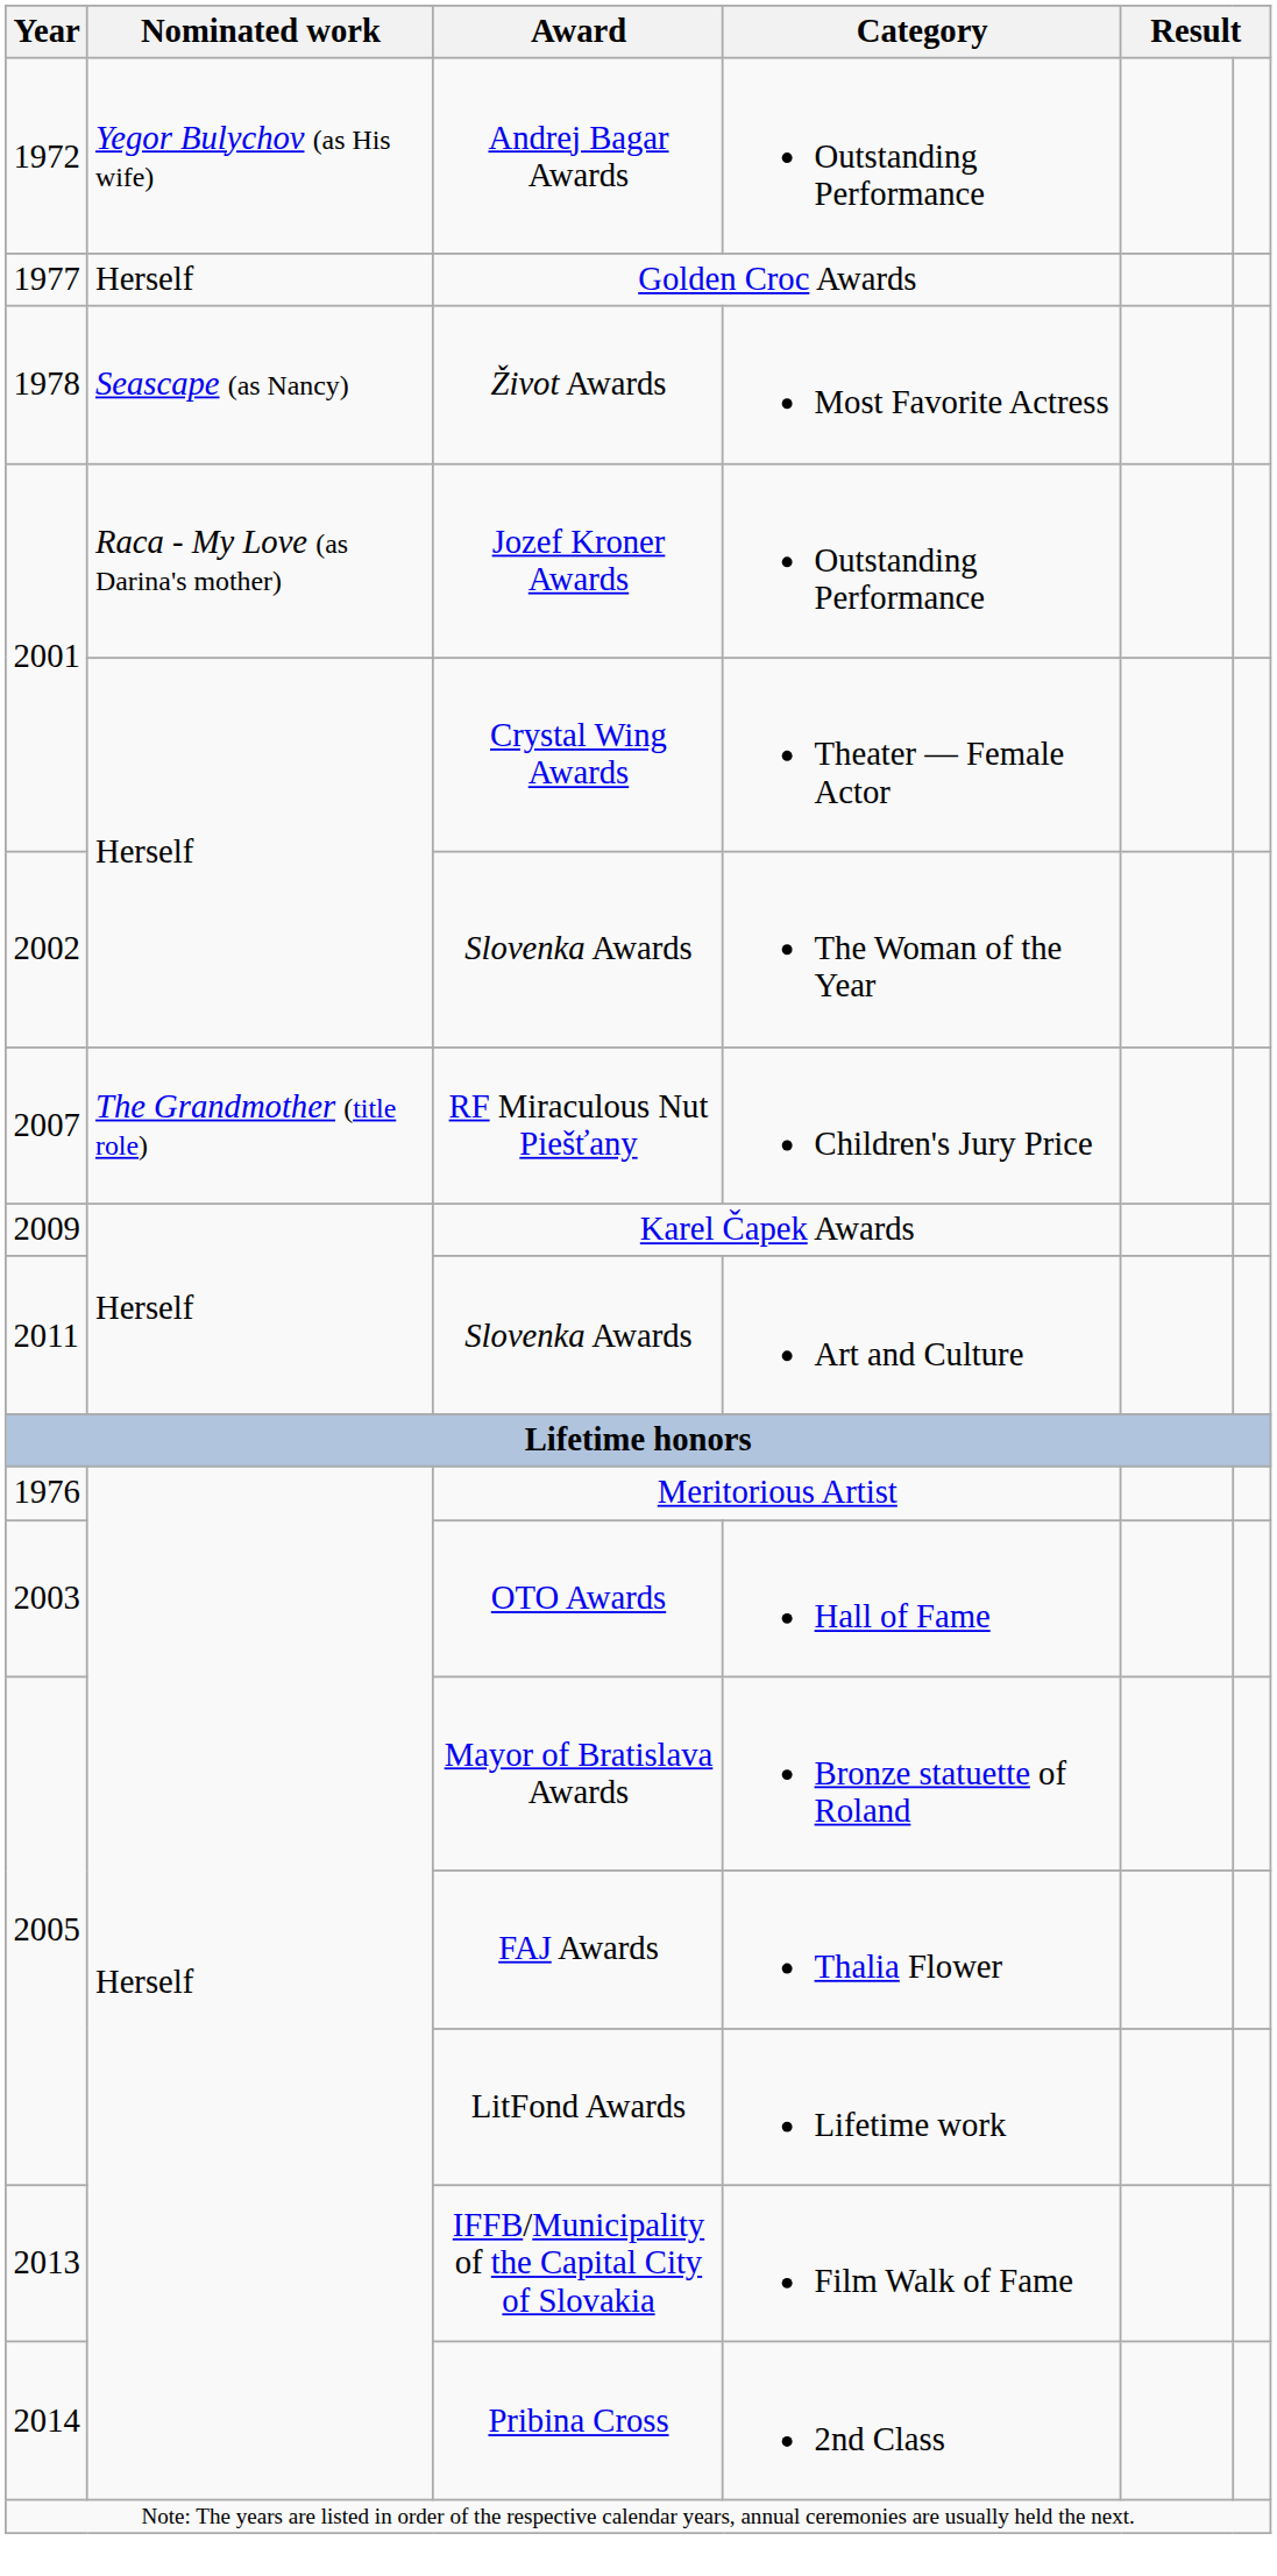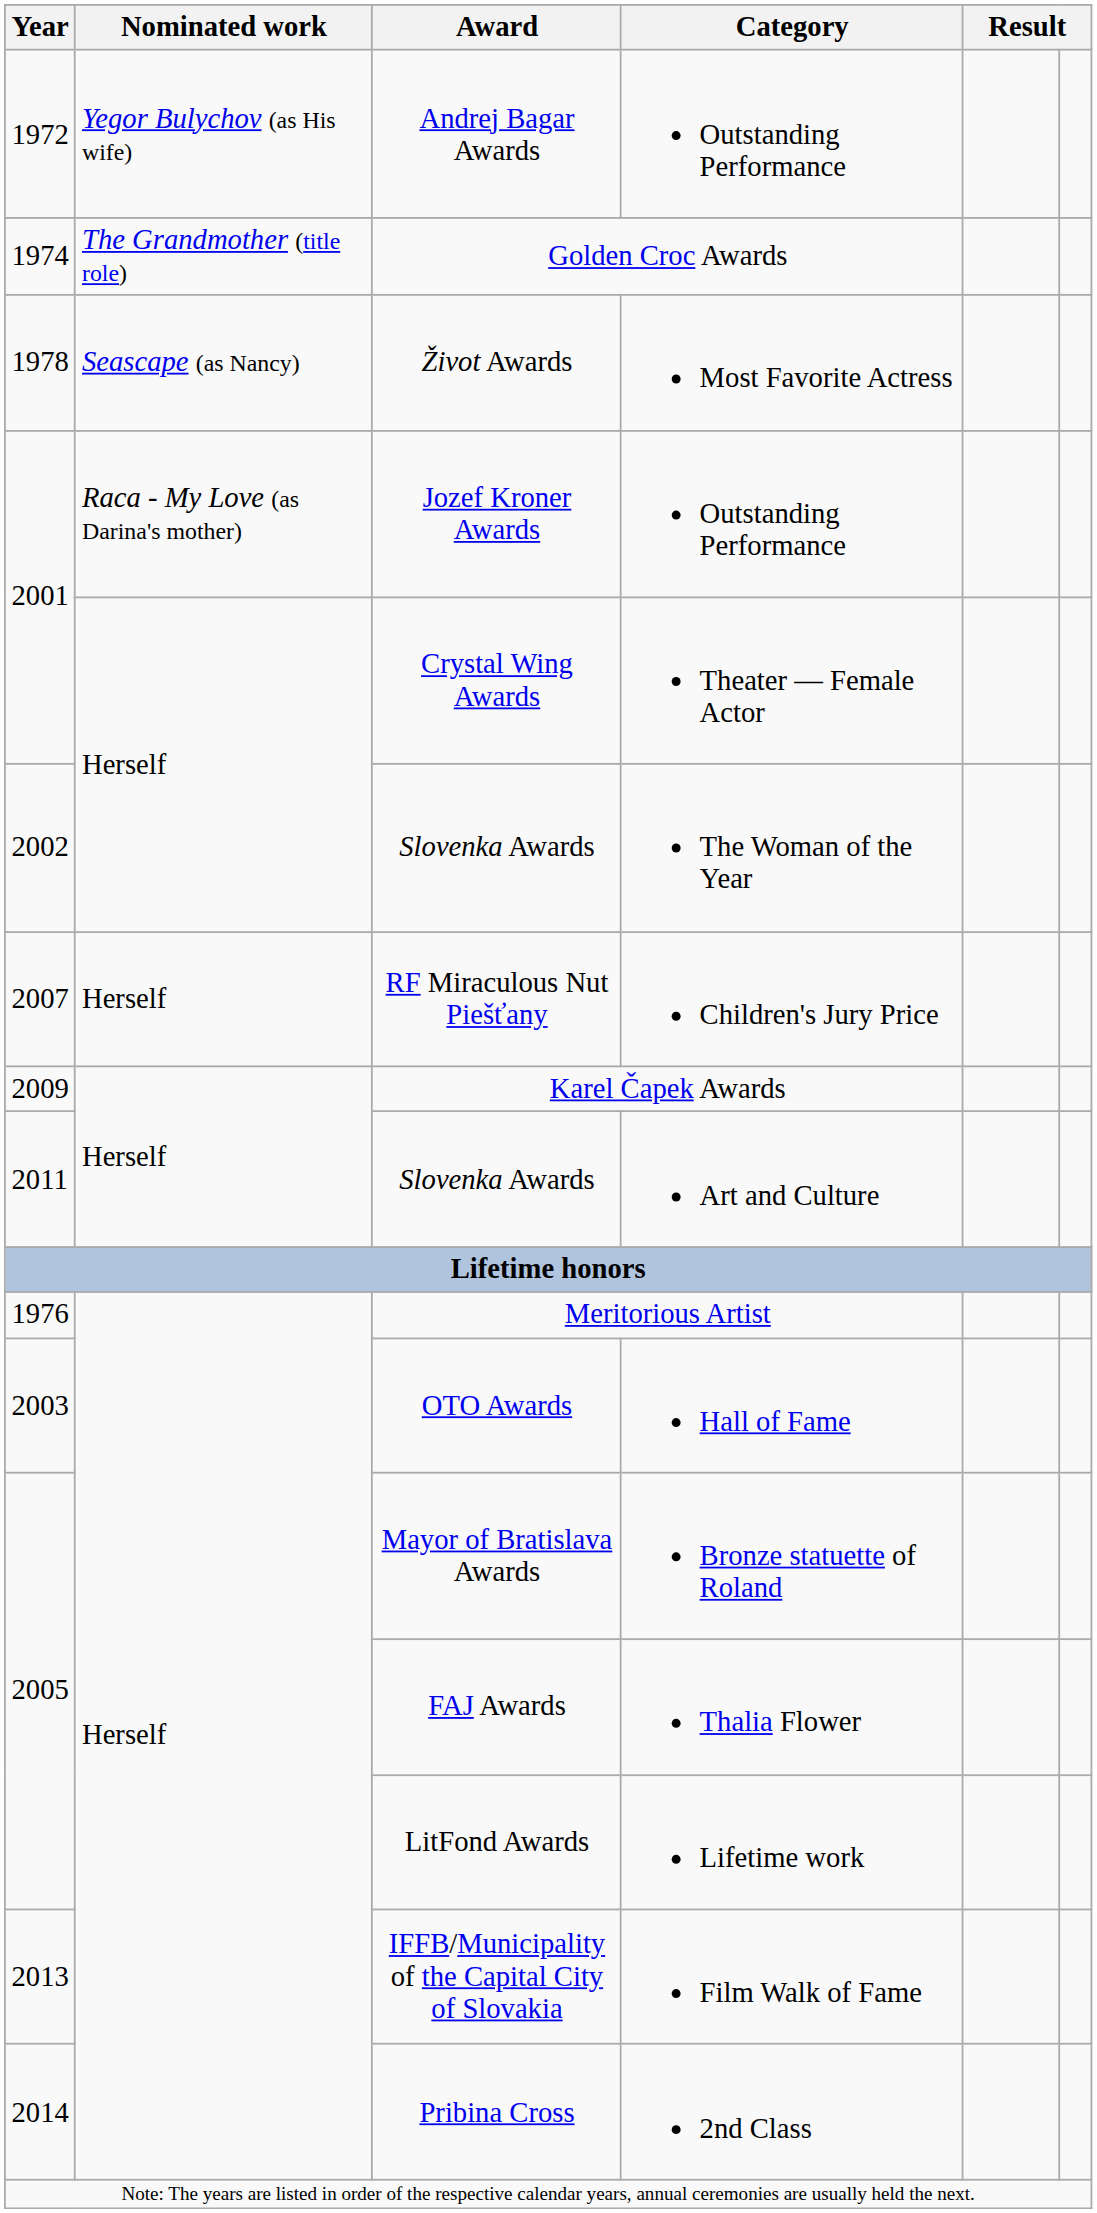Golden Croc Awards | Year: 1977 -> 1974
Golden Croc Awards | Nominated work: Herself -> The Grandmother (title role)
RF Miraculous Nut Piešťany | Nominated work: The Grandmother (title role) -> Herself
